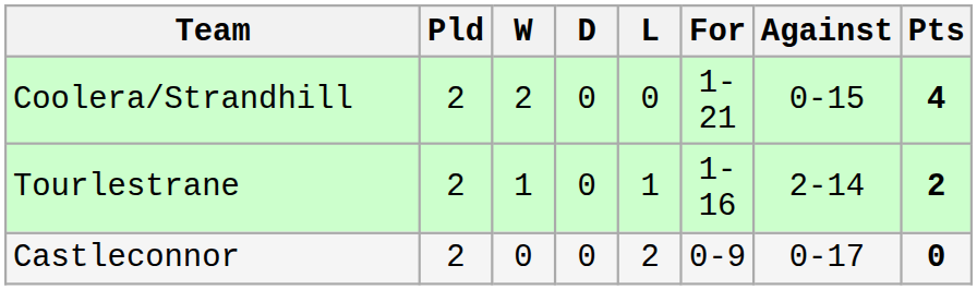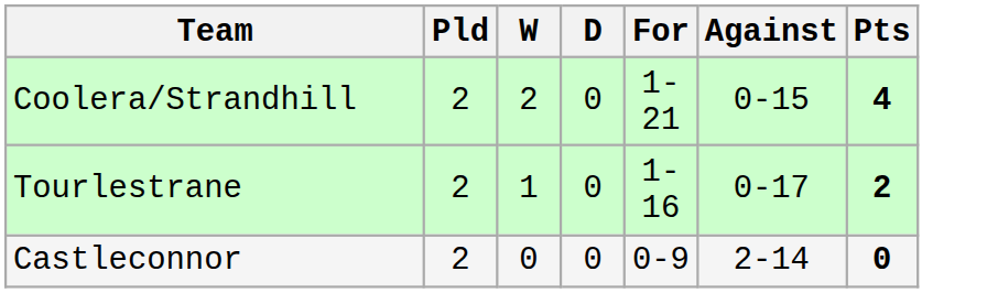- column: L | 0 | 1 | 2
Tourlestrane | Against: 2-14 -> 0-17
Castleconnor | Against: 0-17 -> 2-14
